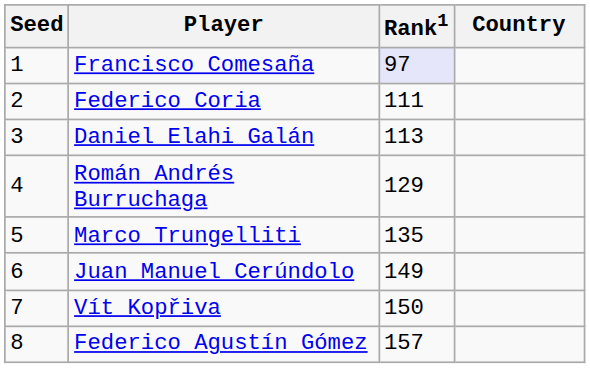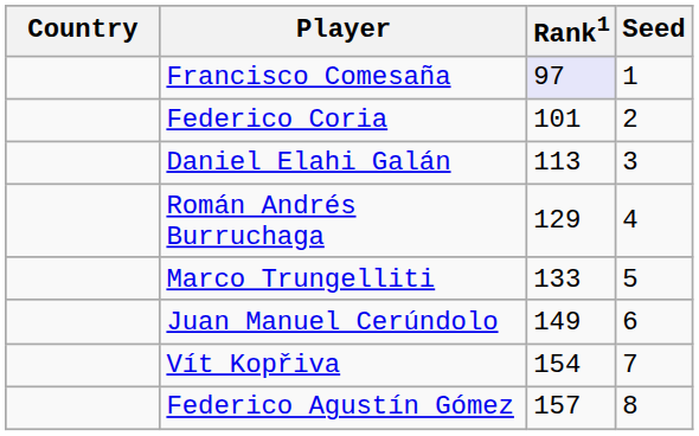columns swapped: Country <-> Seed
Federico Coria | Rank1: 111 -> 101
Marco Trungelliti | Rank1: 135 -> 133
Vít Kopřiva | Rank1: 150 -> 154
